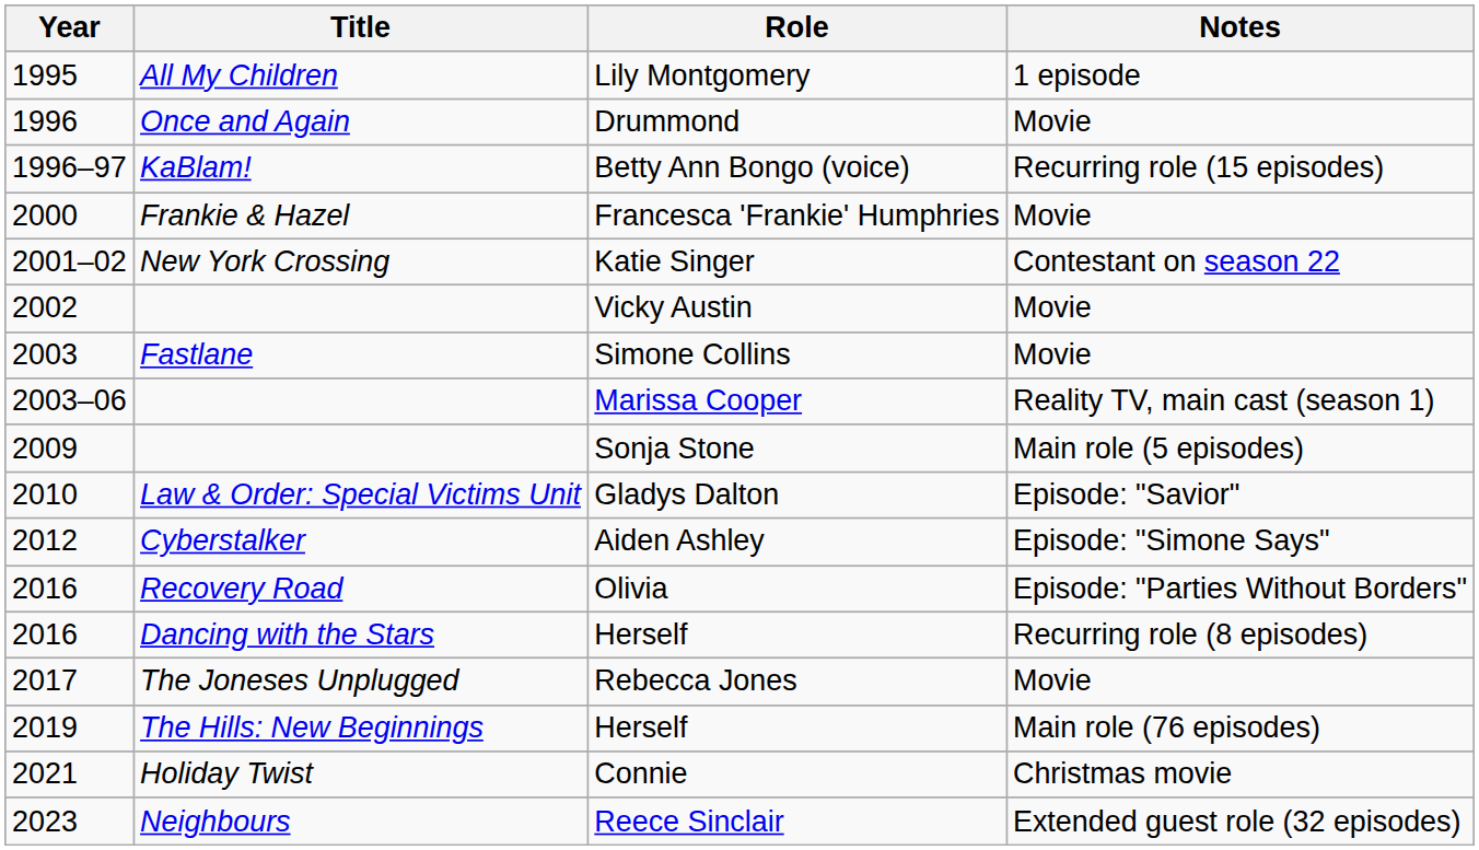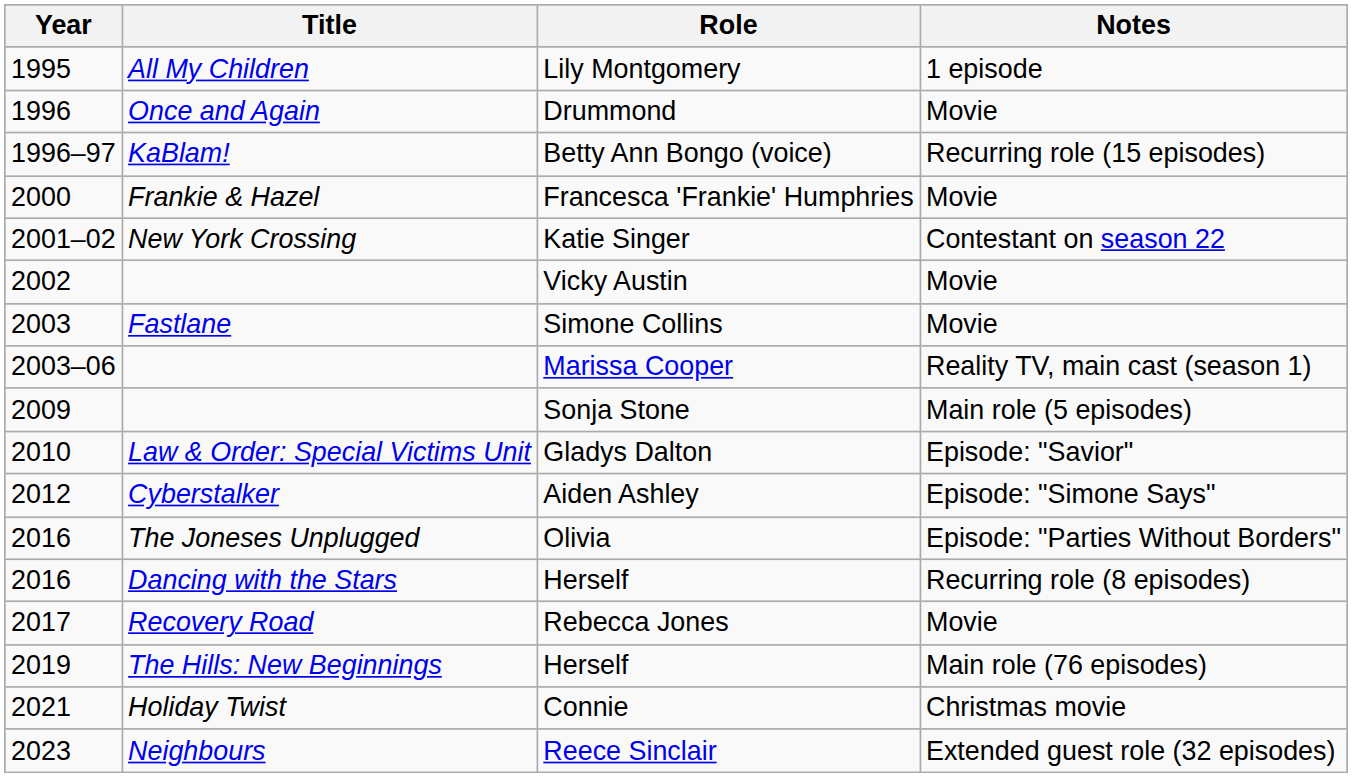Olivia | Title: Recovery Road -> The Joneses Unplugged
Rebecca Jones | Title: The Joneses Unplugged -> Recovery Road
